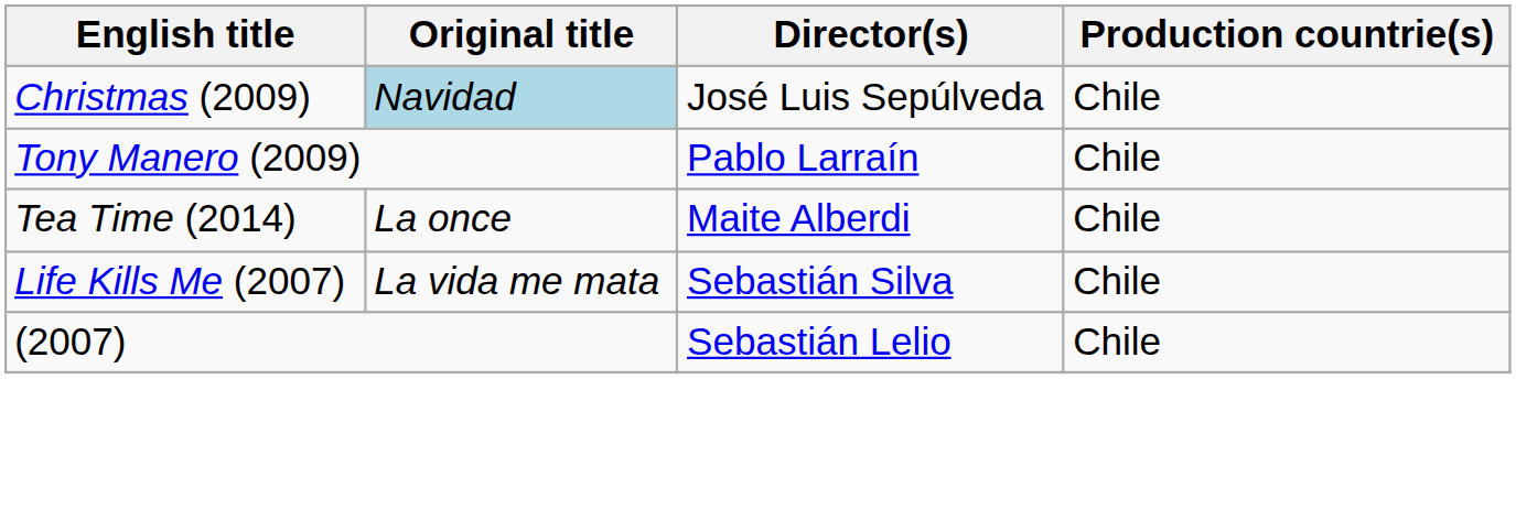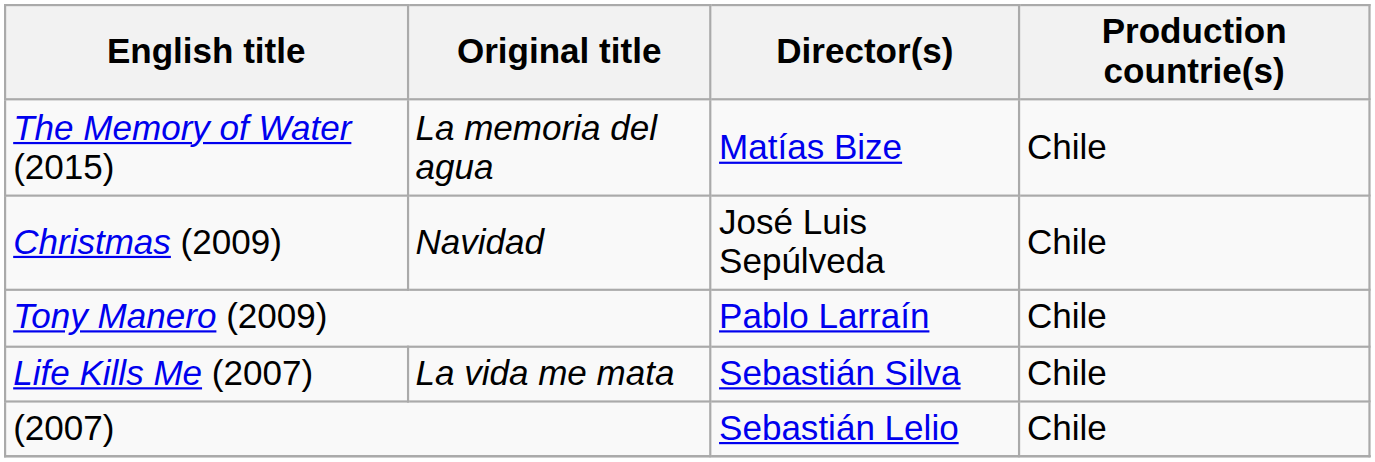+ row: The Memory of Water (2015) | La memoria del agua | Matías Bize | Chile
Christmas (2009) | Original title: lightblue background -> no background
- row: Tea Time (2014) | La once | Maite Alberdi | Chile
